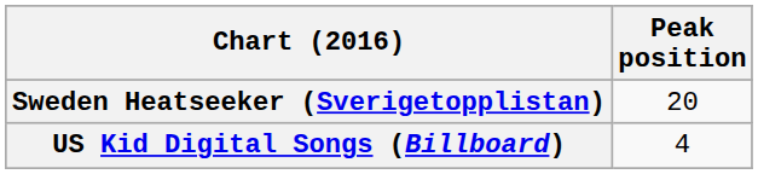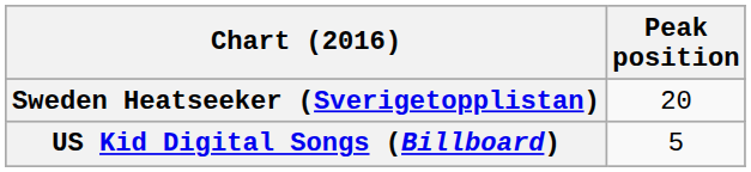US Kid Digital Songs (Billboard) | Peak position: 4 -> 5
